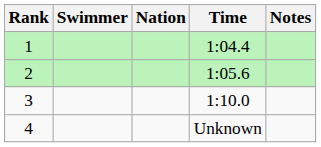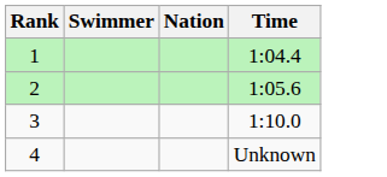- column: Notes
